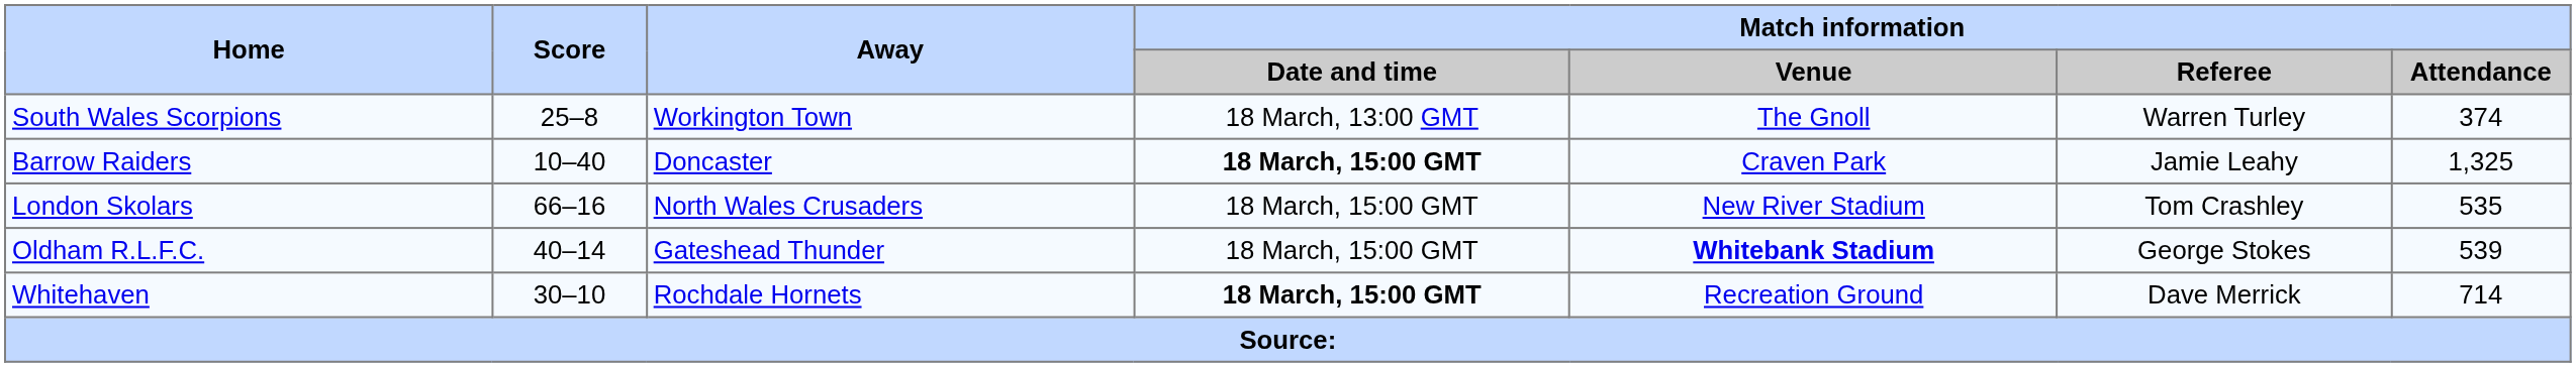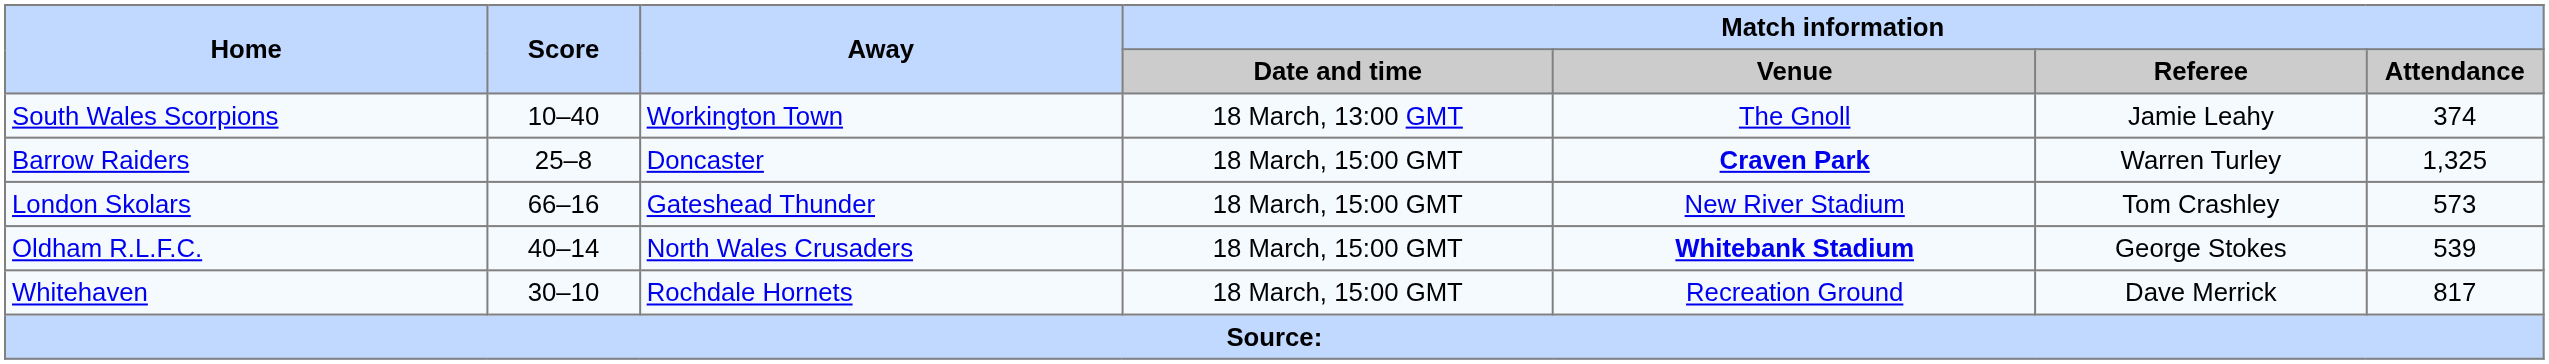South Wales Scorpions | Score: 25–8 -> 10–40
South Wales Scorpions | Match information / Referee: Warren Turley -> Jamie Leahy
Barrow Raiders | Score: 10–40 -> 25–8
Barrow Raiders | Match information / Date and time: bold -> normal
Barrow Raiders | Match information / Venue: normal -> bold
Barrow Raiders | Match information / Referee: Jamie Leahy -> Warren Turley
London Skolars | Away: North Wales Crusaders -> Gateshead Thunder
London Skolars | Match information / Attendance: 535 -> 573
Oldham R.L.F.C. | Away: Gateshead Thunder -> North Wales Crusaders
Whitehaven | Match information / Date and time: bold -> normal
Whitehaven | Match information / Attendance: 714 -> 817
